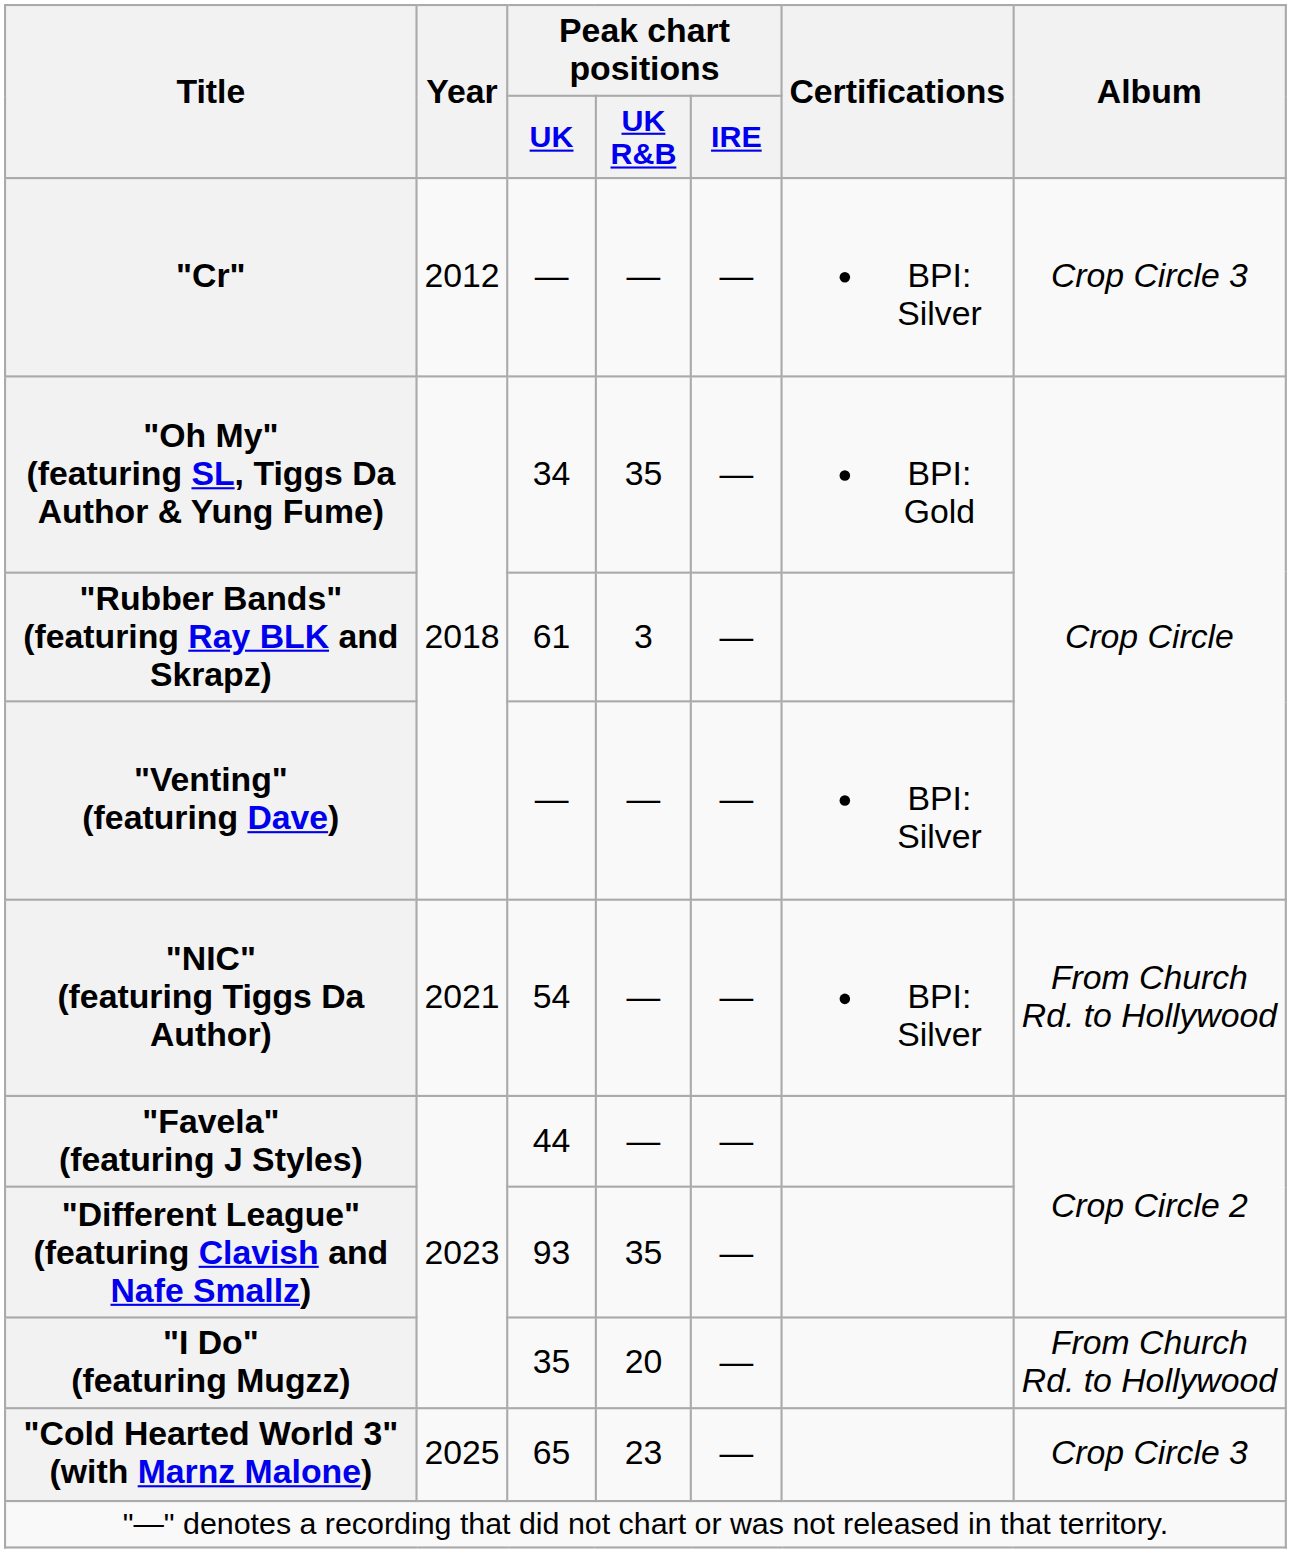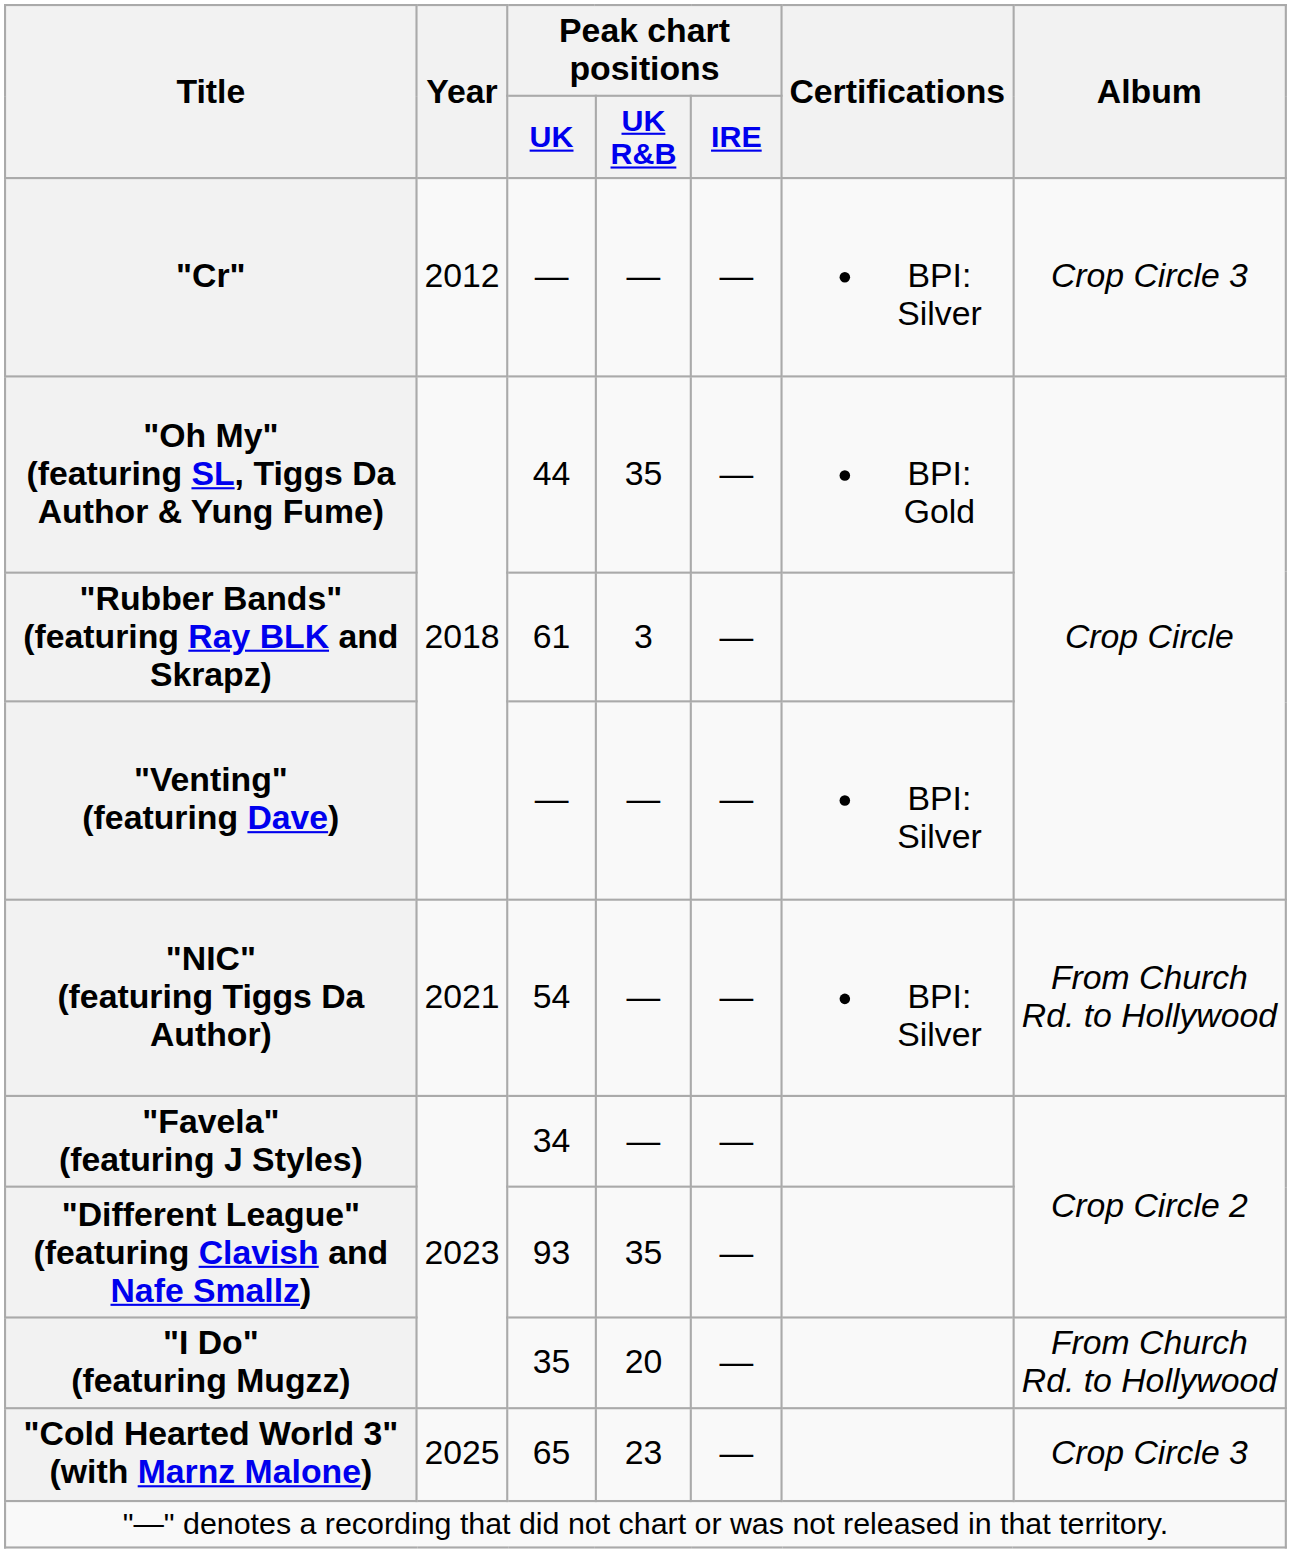"Oh My" (featuring SL, Tiggs Da Author & Yung Fume) | Peak chart positions / UK: 34 -> 44
"Favela" (featuring J Styles) | Peak chart positions / UK: 44 -> 34
